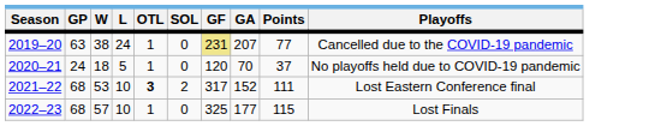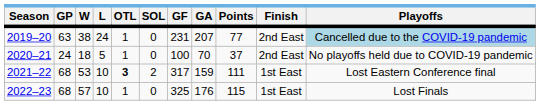+ column: Finish | 2nd East | 2nd East | 1st East | 1st East
2019–20 | GF: khaki background -> no background
2019–20 | Playoffs: no background -> lightblue background
2020–21 | GF: 120 -> 100
2021–22 | GA: 152 -> 159
2022–23 | GA: 177 -> 176
